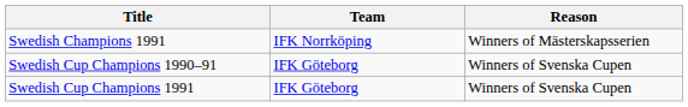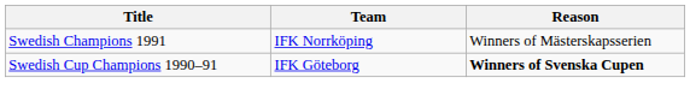Swedish Cup Champions 1990–91 | Reason: normal -> bold
- row: Swedish Cup Champions 1991 | IFK Göteborg | Winners of Svenska Cupen
